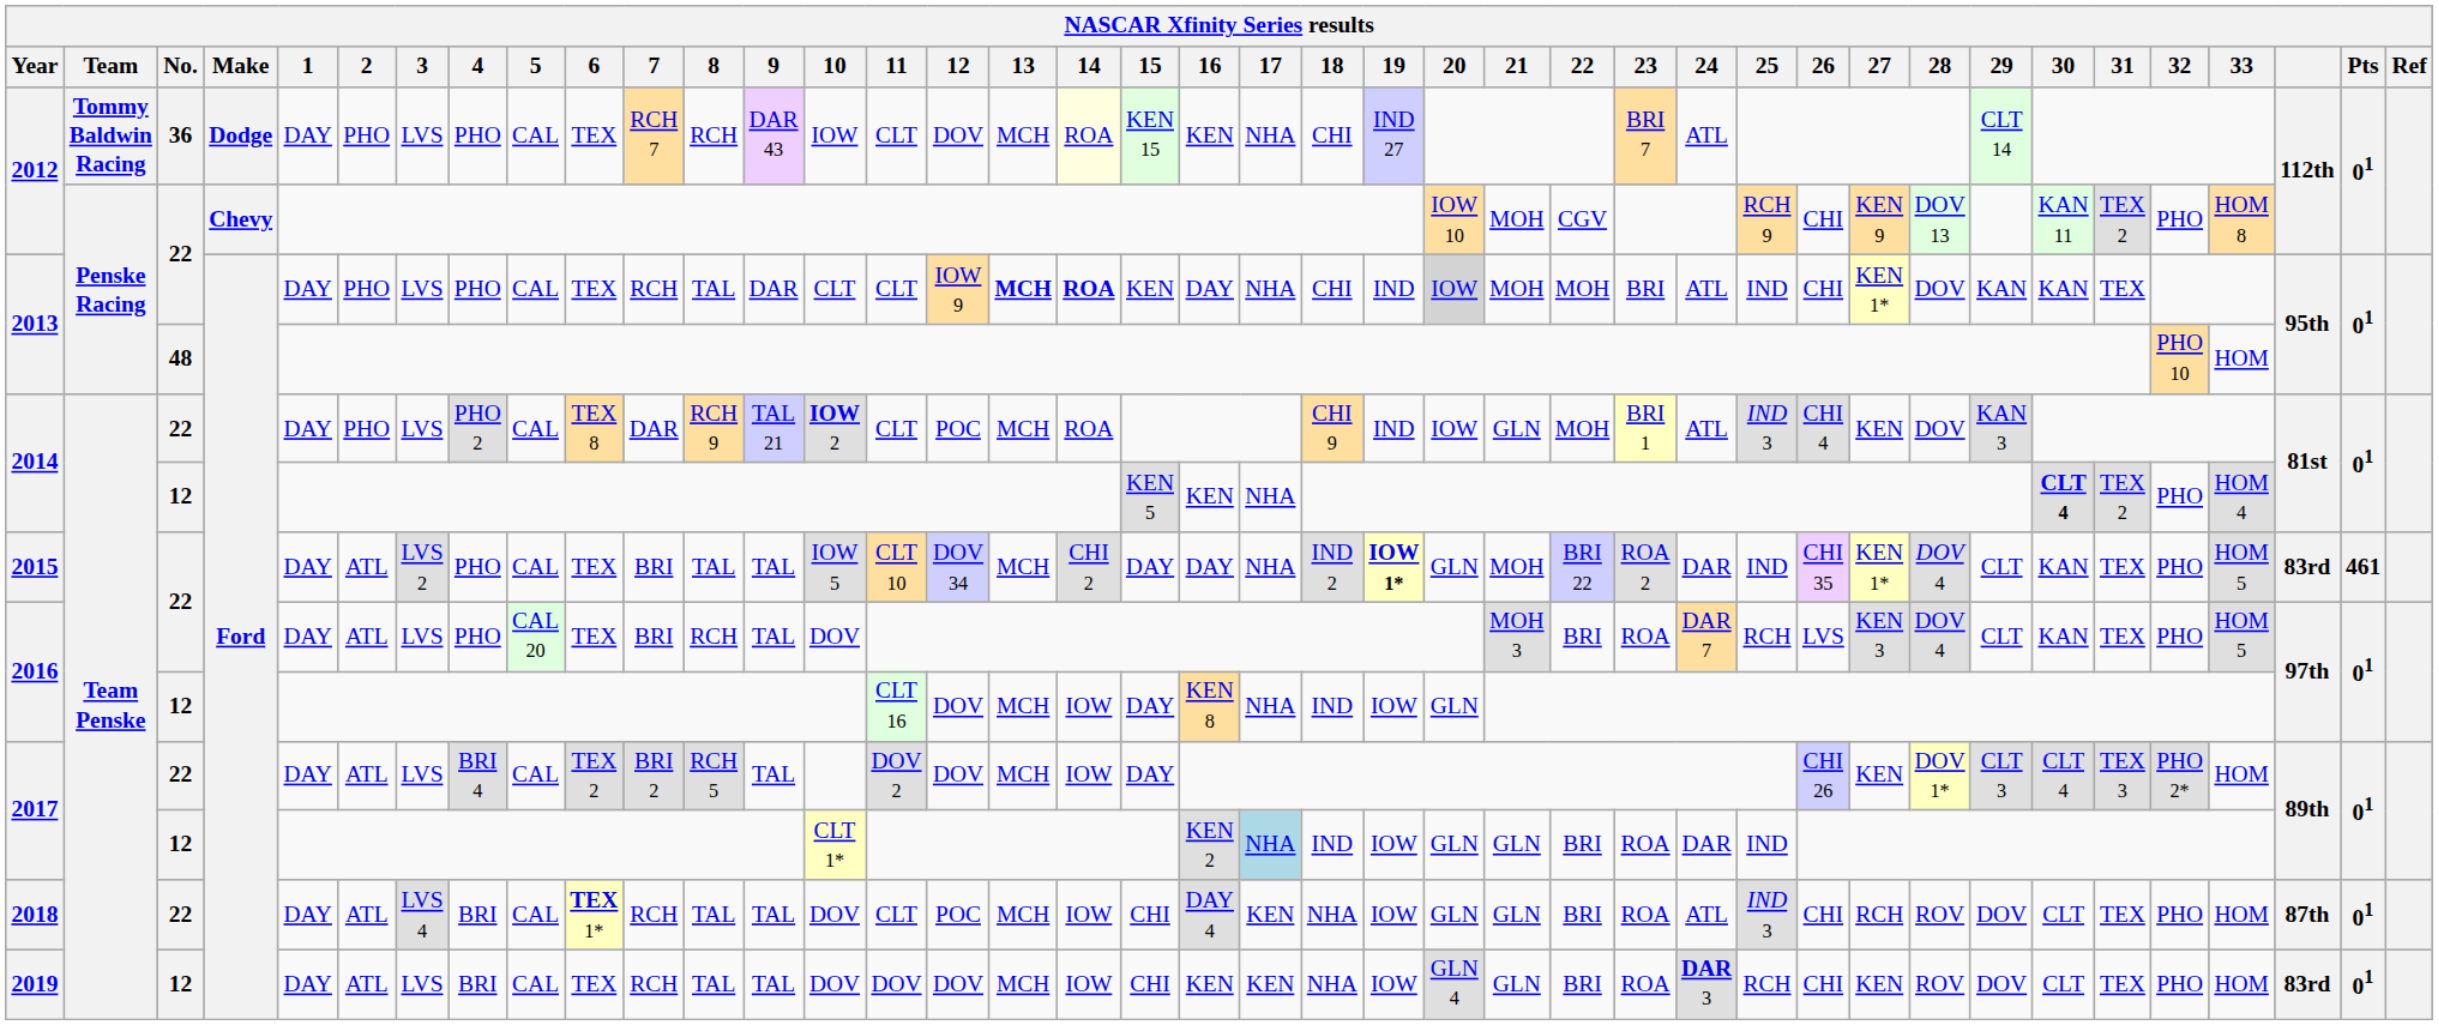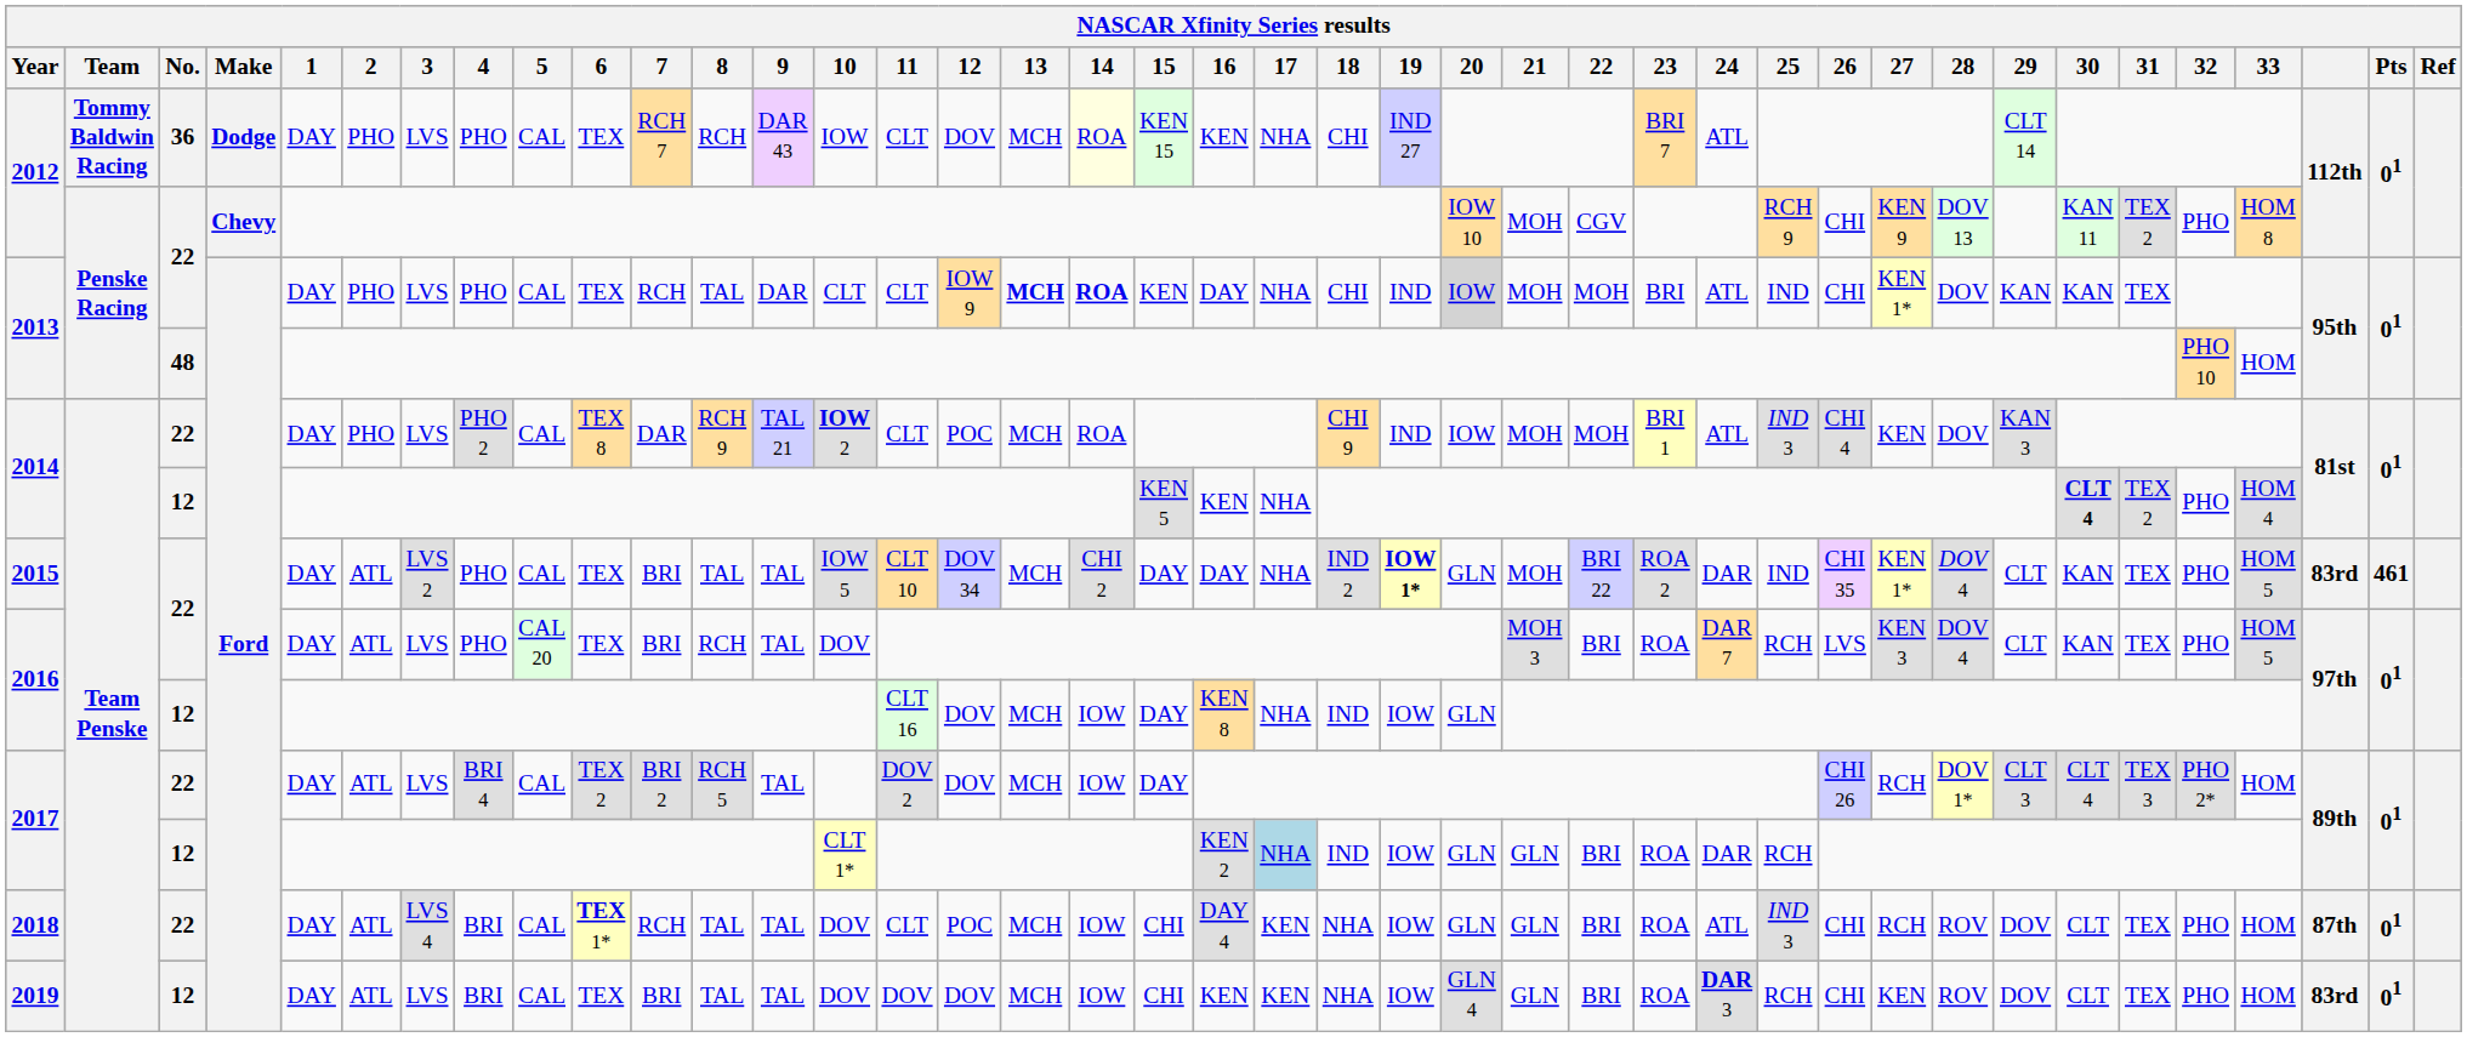2014 / 22 | 21: GLN -> MOH
2017 / 22 | 27: KEN -> RCH
2017 / 12 | 25: IND -> RCH
2019 | 7: RCH -> BRI
